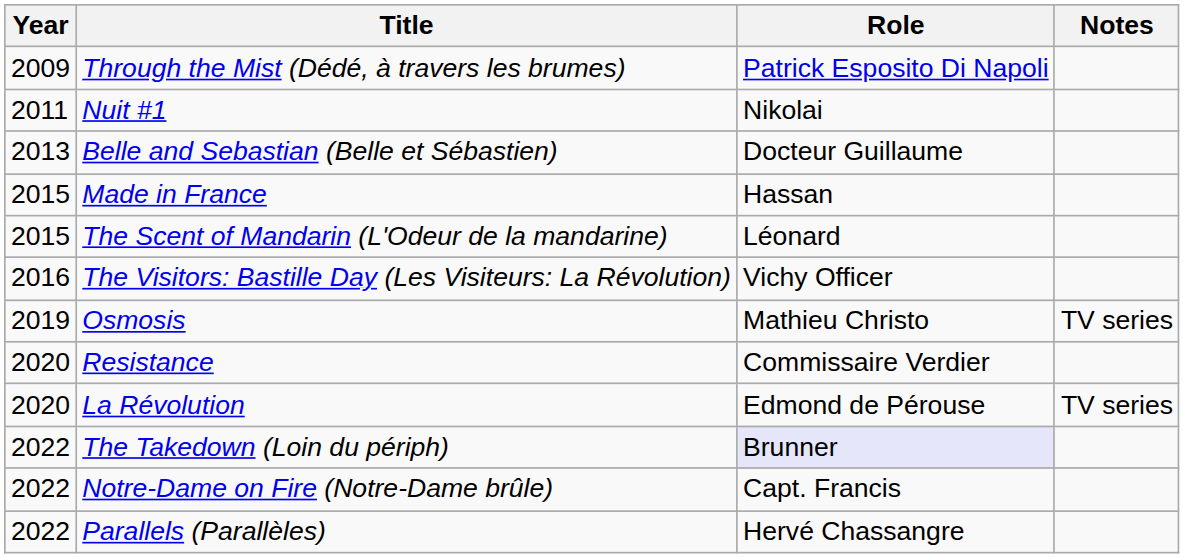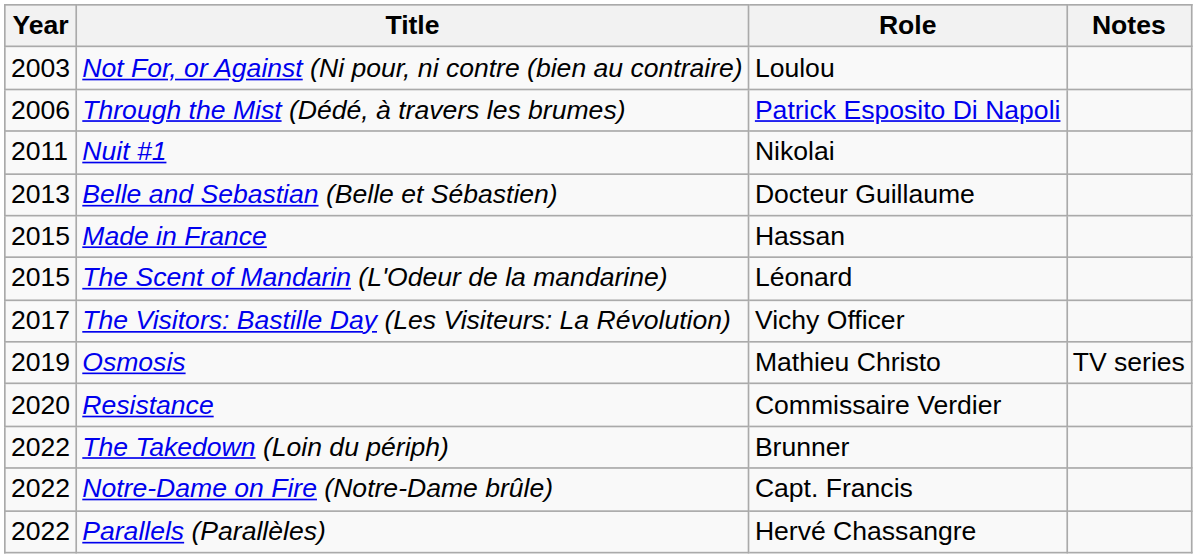+ row: 2003 | Not For, or Against (Ni pour, ni contre (bien au contraire) | Loulou
Through the Mist (Dédé, à travers les brumes) | Year: 2009 -> 2006
The Visitors: Bastille Day (Les Visiteurs: La Révolution) | Year: 2016 -> 2017
- row: 2020 | La Révolution | Edmond de Pérouse | TV series
The Takedown (Loin du périph) | Role: lavender background -> no background
